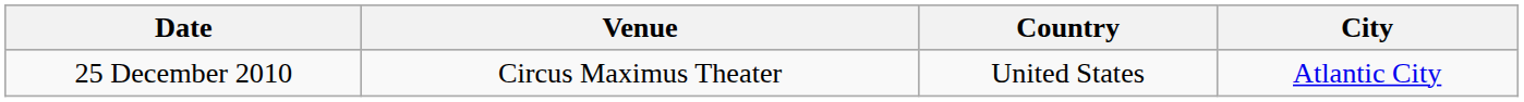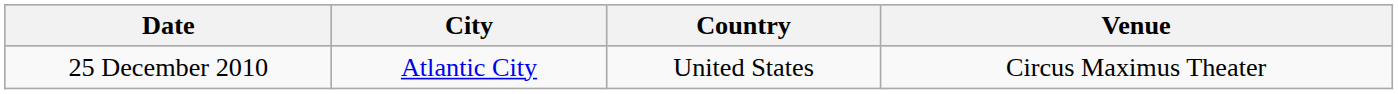columns swapped: City <-> Venue
